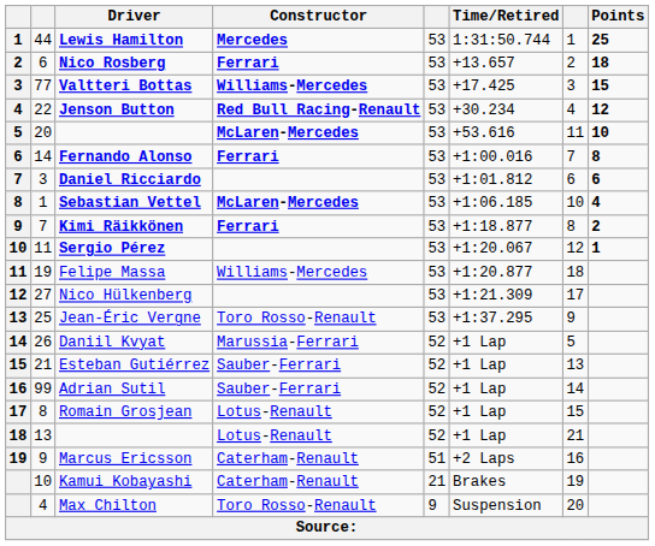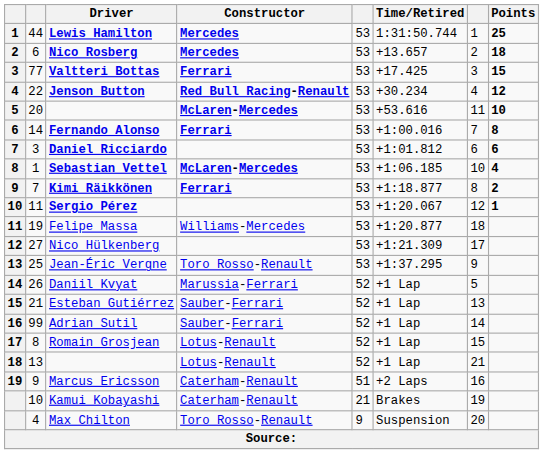Nico Rosberg | Constructor: Ferrari -> Mercedes
Valtteri Bottas | Constructor: Williams-Mercedes -> Ferrari
